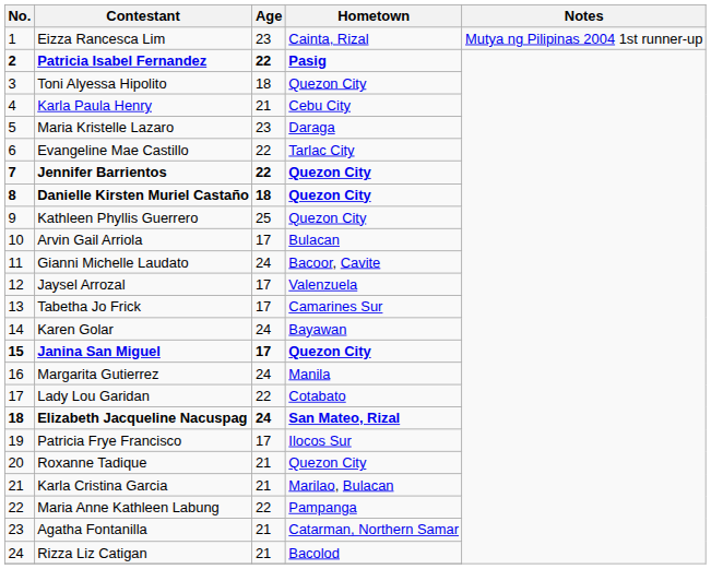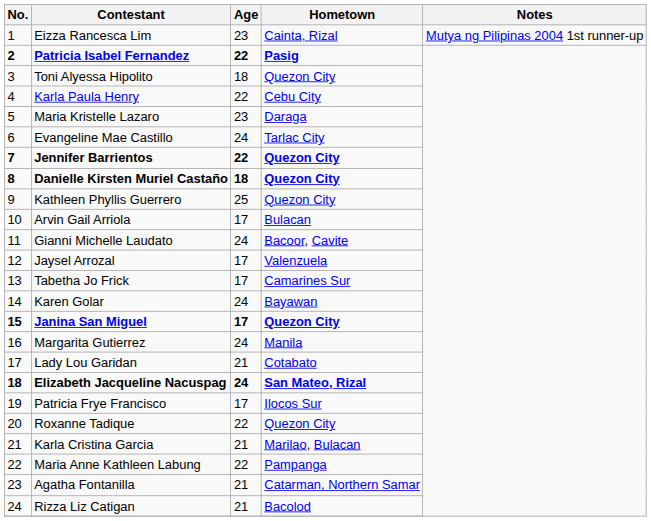Karla Paula Henry | Age: 21 -> 22
Evangeline Mae Castillo | Age: 22 -> 24
Lady Lou Garidan | Age: 22 -> 21
Roxanne Tadique | Age: 21 -> 22
